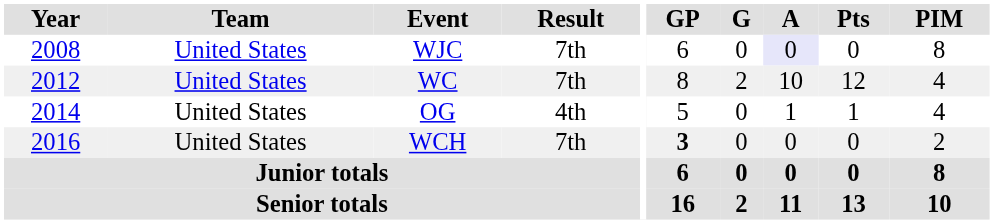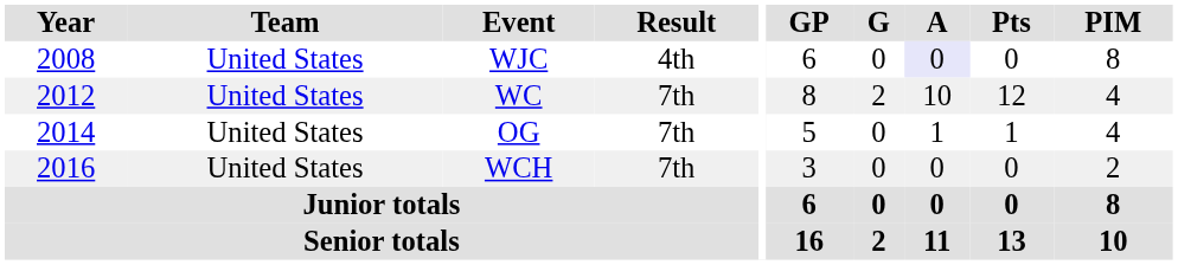WJC | Result: 7th -> 4th
OG | Result: 4th -> 7th
WCH | GP: bold -> normal
